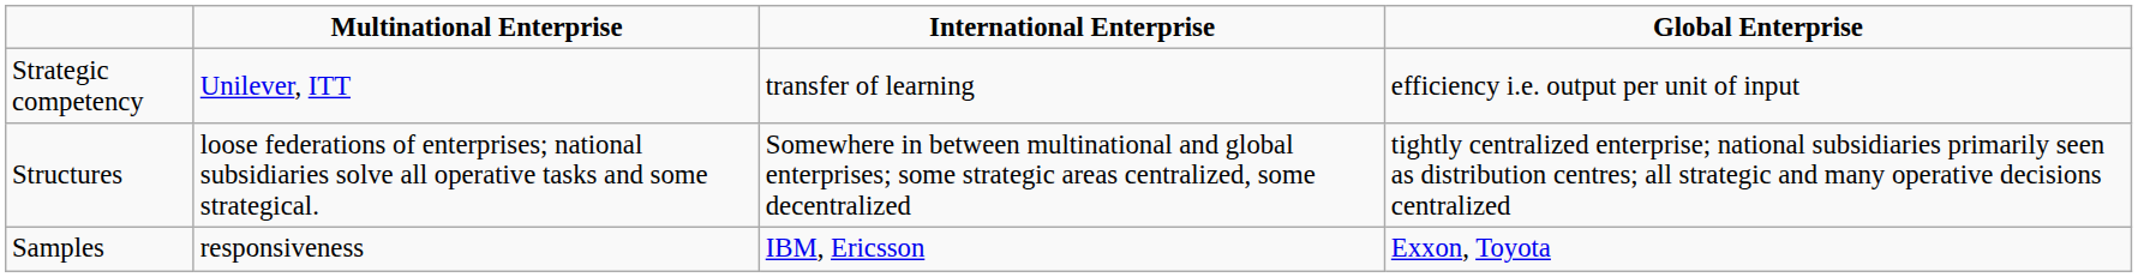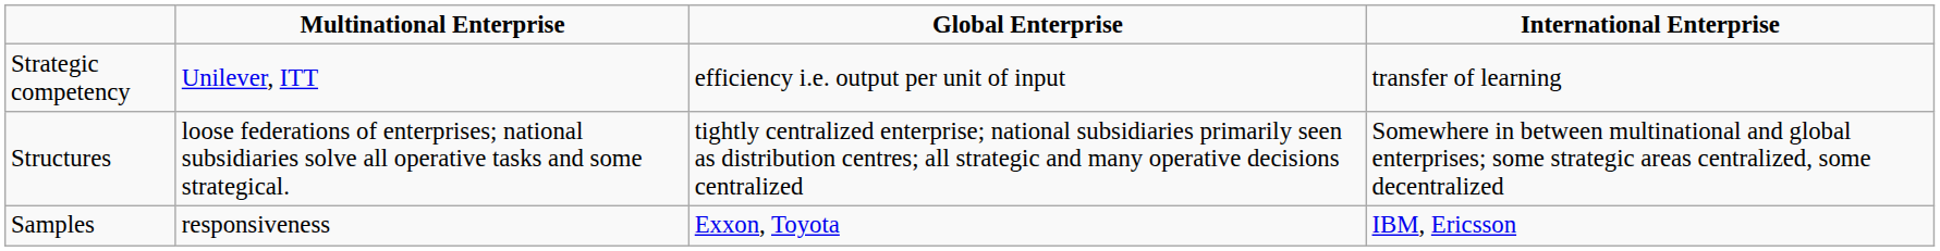columns swapped: Global Enterprise <-> International Enterprise
